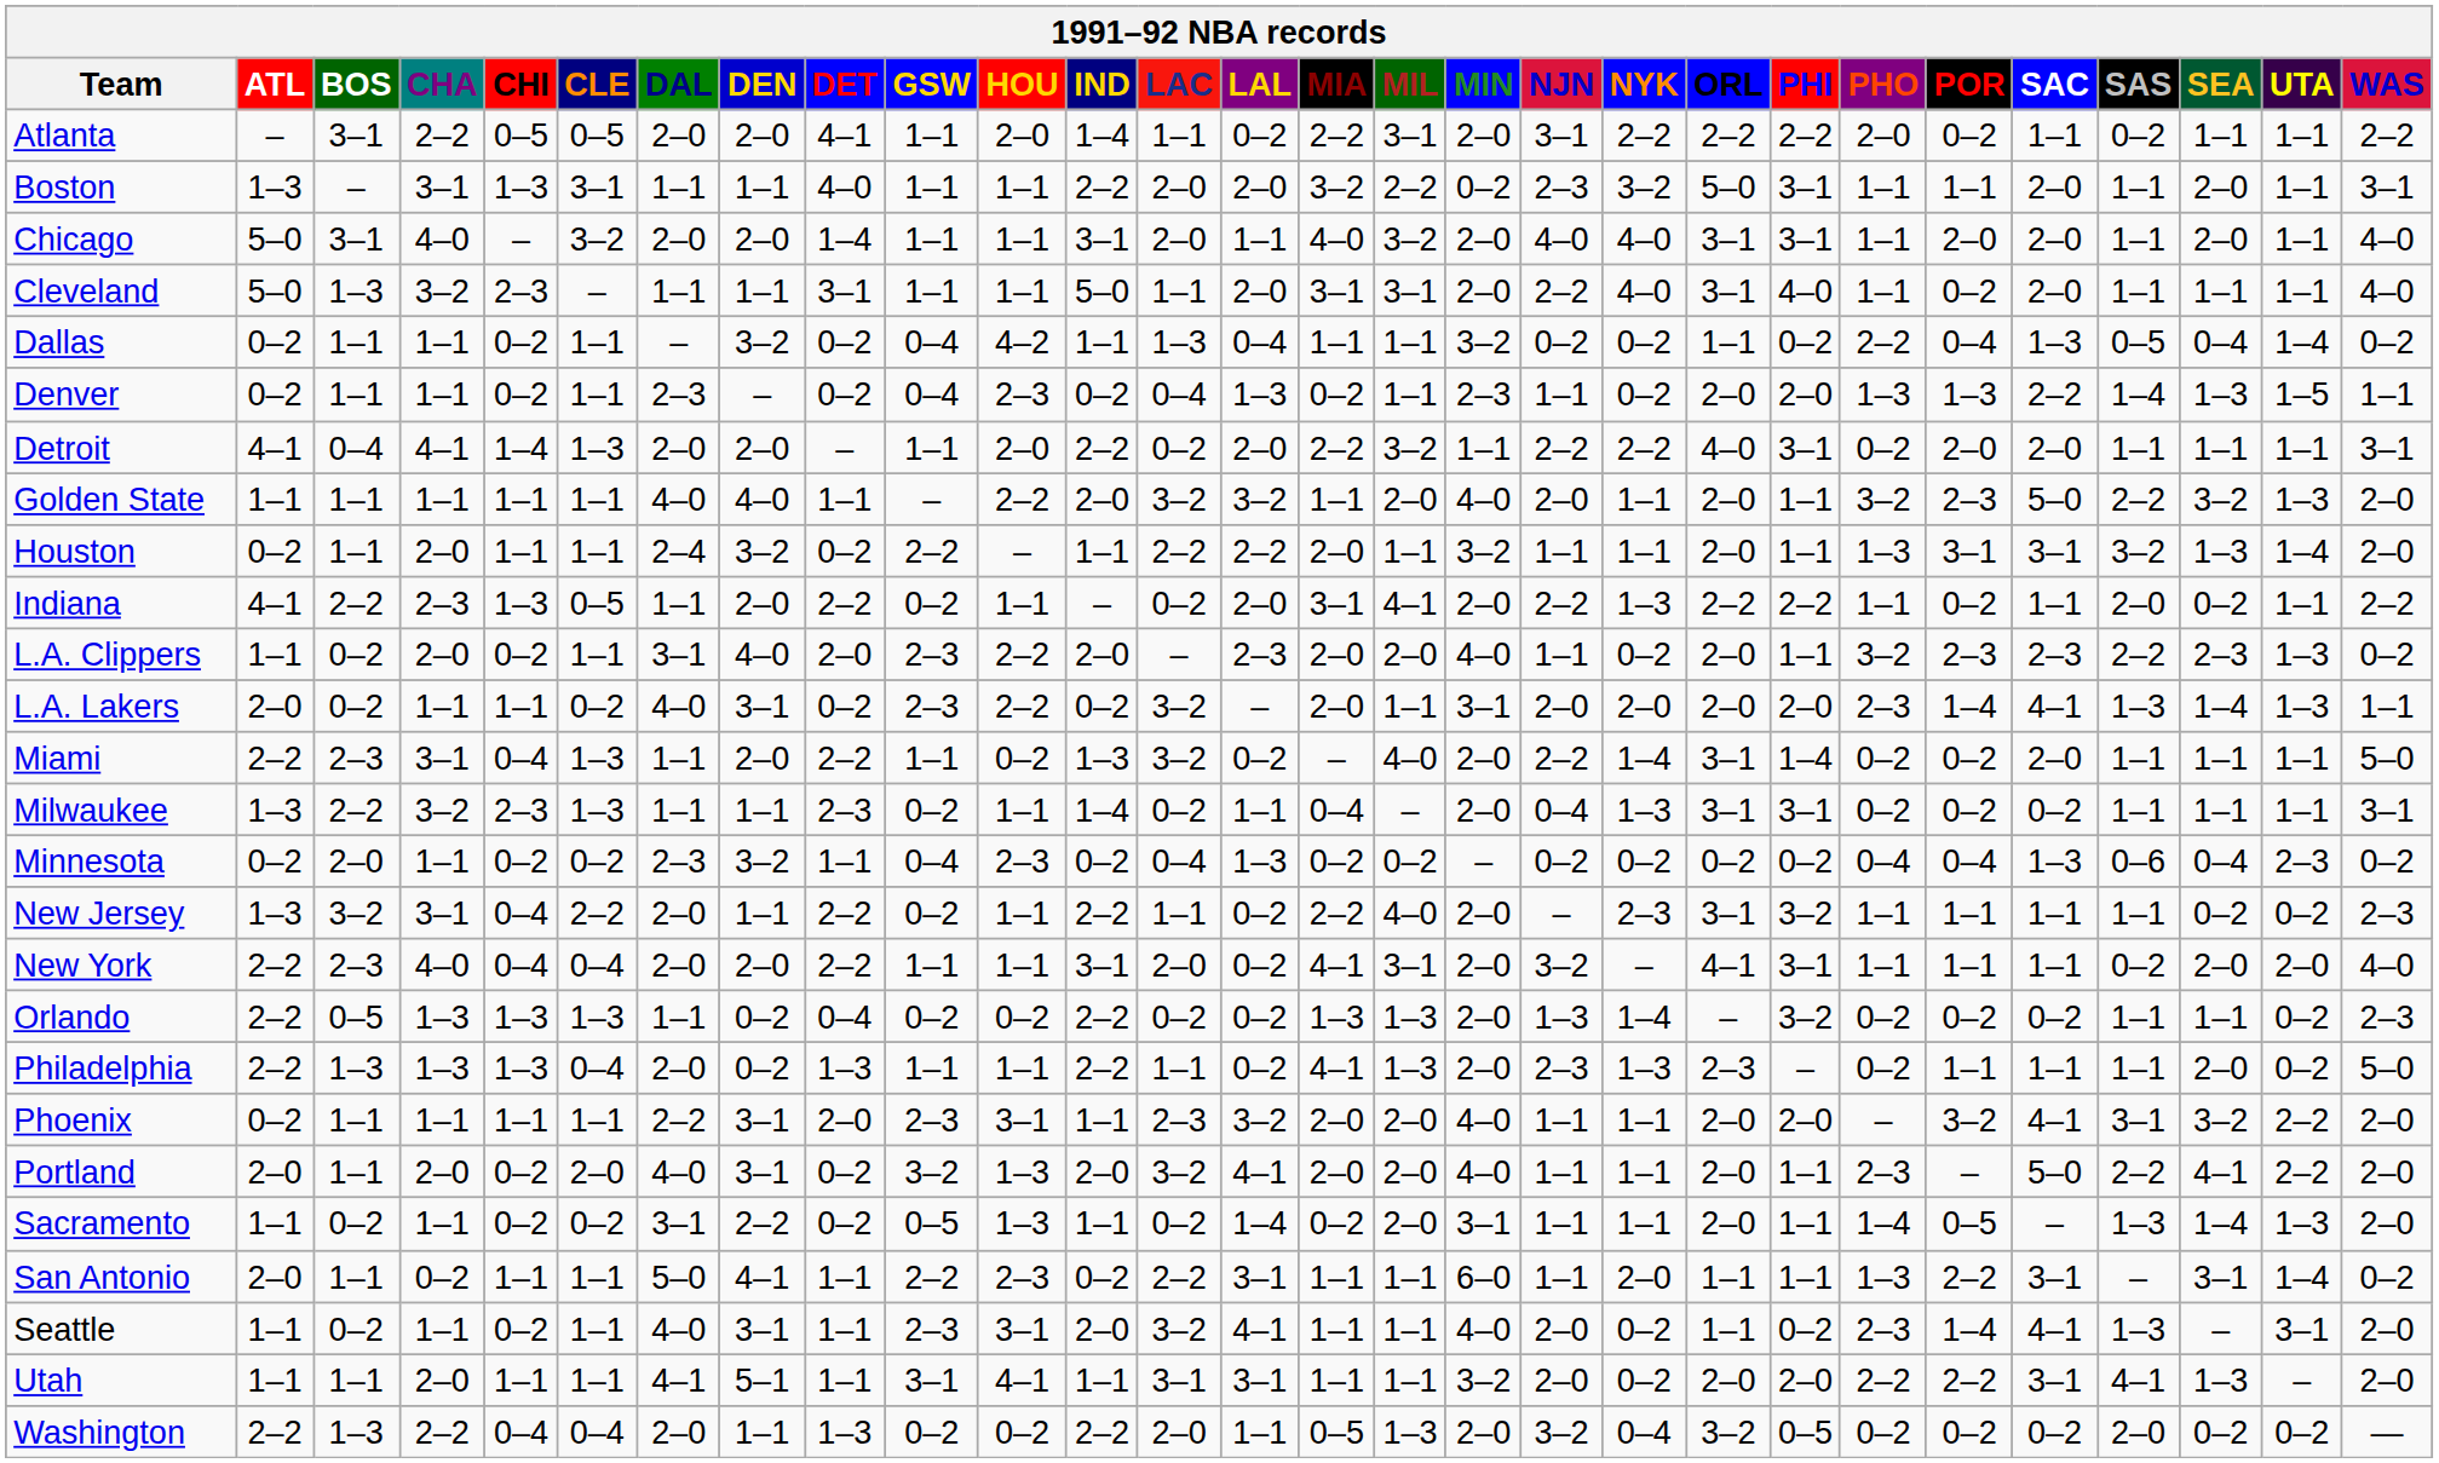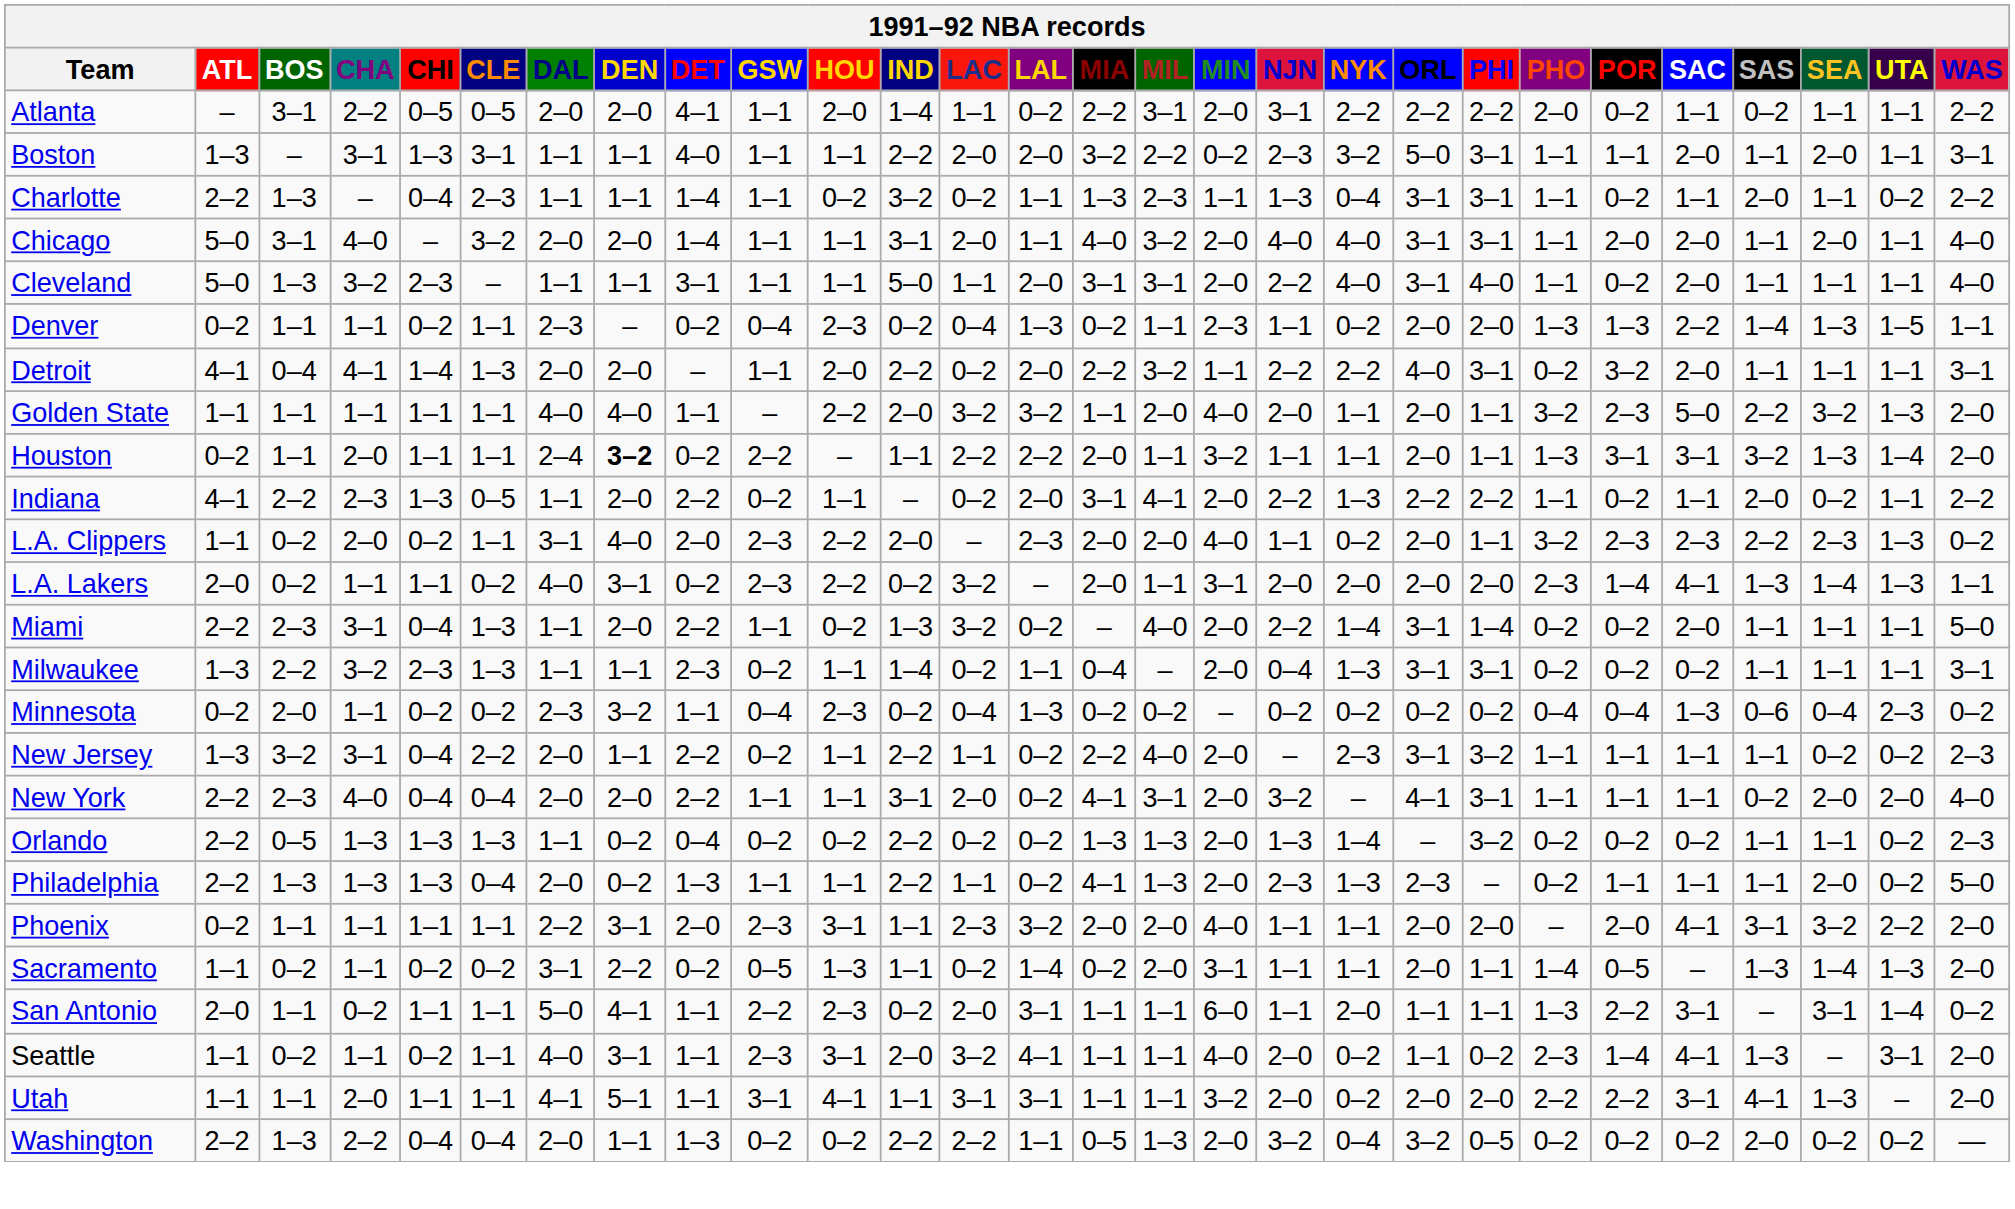+ row: Charlotte | 2–2 | 1–3 | – | 0–4 | 2–3 | 1–1 | 1–1 | 1–4 | 1–1 | 0–2 | 3–2 | 0–2 | 1–1 | 1–3 | 2–3 | 1–1 | 1–3 | 0–4 | 3–1 | 3–1 | 1–1 | 0–2 | 1–1 | 2–0 | 1–1 | 0–2 | 2–2
- row: Dallas | 0–2 | 1–1 | 1–1 | 0–2 | 1–1 | – | 3–2 | 0–2 | 0–4 | 4–2 | 1–1 | 1–3 | 0–4 | 1–1 | 1–1 | 3–2 | 0–2 | 0–2 | 1–1 | 0–2 | 2–2 | 0–4 | 1–3 | 0–5 | 0–4 | 1–4 | 0–2
Detroit | POR: 2–0 -> 3–2
Houston | DEN: normal -> bold
Phoenix | POR: 3–2 -> 2–0
- row: Portland | 2–0 | 1–1 | 2–0 | 0–2 | 2–0 | 4–0 | 3–1 | 0–2 | 3–2 | 1–3 | 2–0 | 3–2 | 4–1 | 2–0 | 2–0 | 4–0 | 1–1 | 1–1 | 2–0 | 1–1 | 2–3 | – | 5–0 | 2–2 | 4–1 | 2–2 | 2–0
San Antonio | LAC: 2–2 -> 2–0
Washington | LAC: 2–0 -> 2–2
